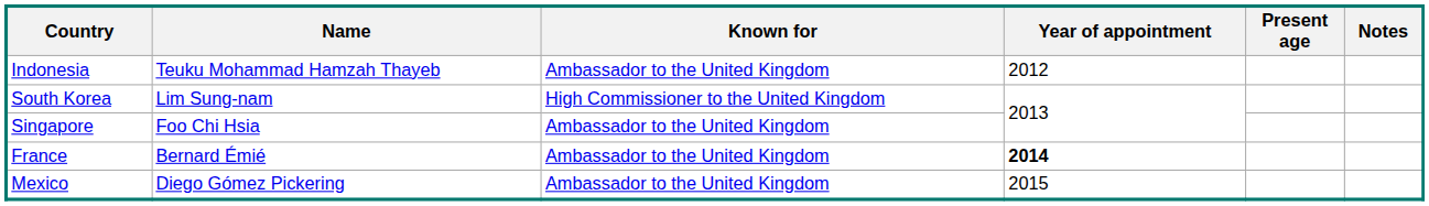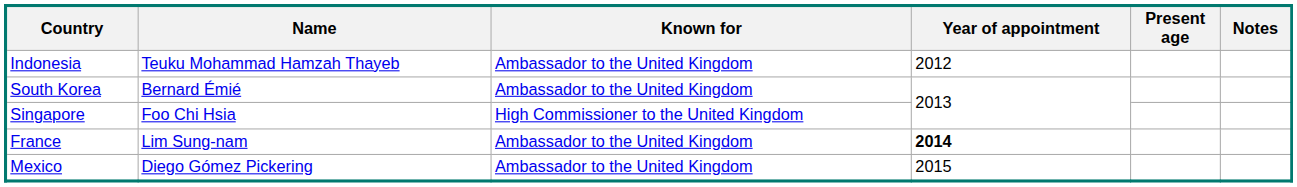South Korea | Name: Lim Sung-nam -> Bernard Émié
South Korea | Known for: High Commissioner to the United Kingdom -> Ambassador to the United Kingdom
Singapore | Known for: Ambassador to the United Kingdom -> High Commissioner to the United Kingdom
France | Name: Bernard Émié -> Lim Sung-nam
